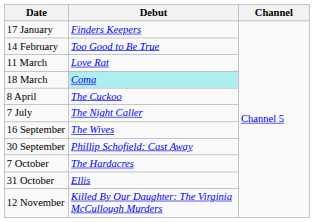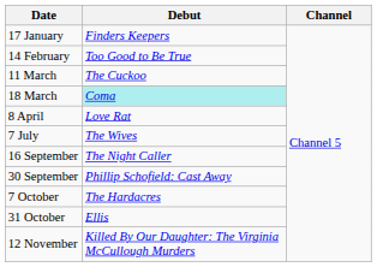11 March | Debut: Love Rat -> The Cuckoo
8 April | Debut: The Cuckoo -> Love Rat
7 July | Debut: The Night Caller -> The Wives
16 September | Debut: The Wives -> The Night Caller
